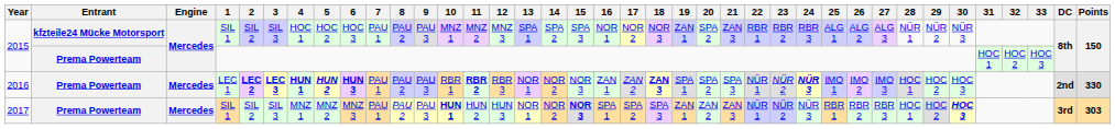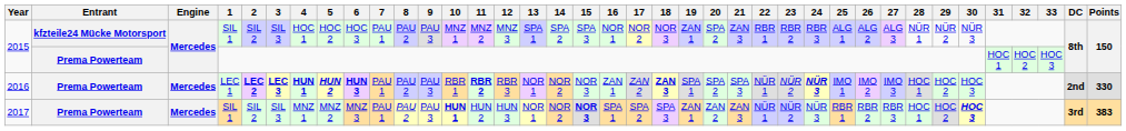2017 | Points: 303 -> 383
